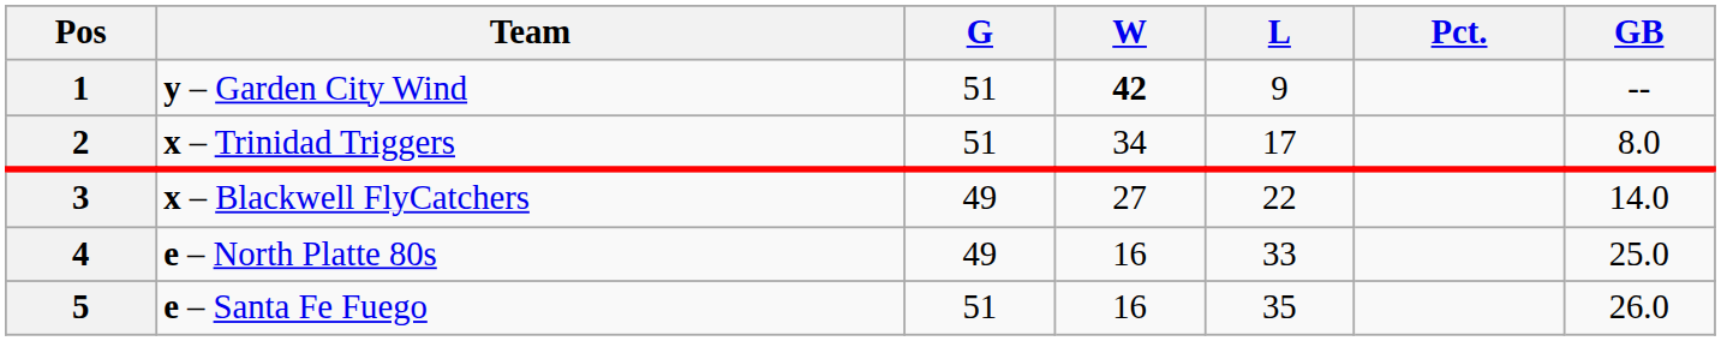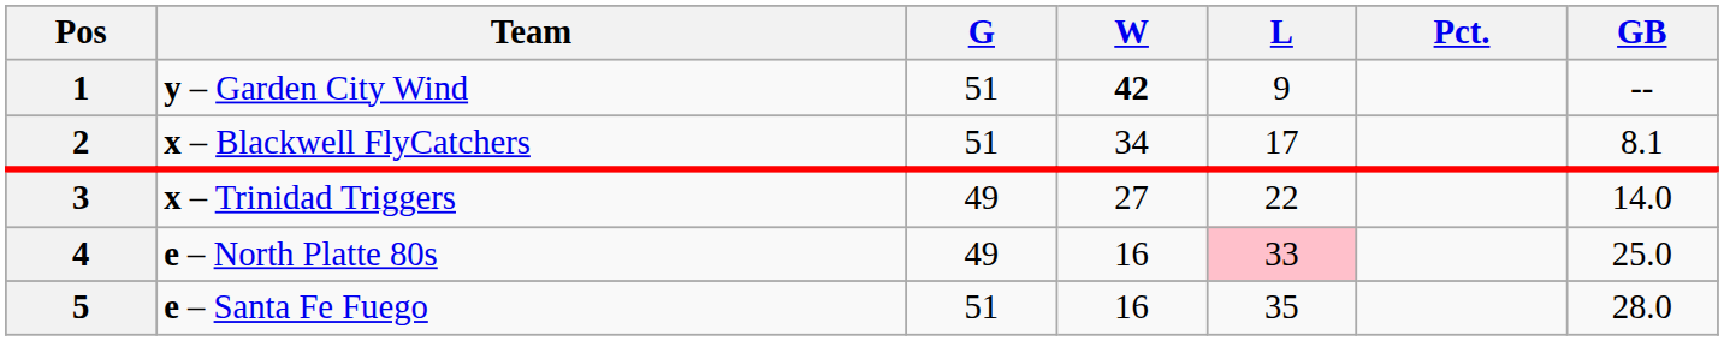2 | Team: x – Trinidad Triggers -> x – Blackwell FlyCatchers
2 | GB: 8.0 -> 8.1
3 | Team: x – Blackwell FlyCatchers -> x – Trinidad Triggers
4 | L: no background -> pink background
5 | GB: 26.0 -> 28.0
